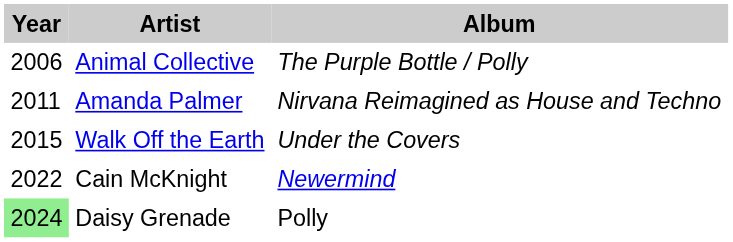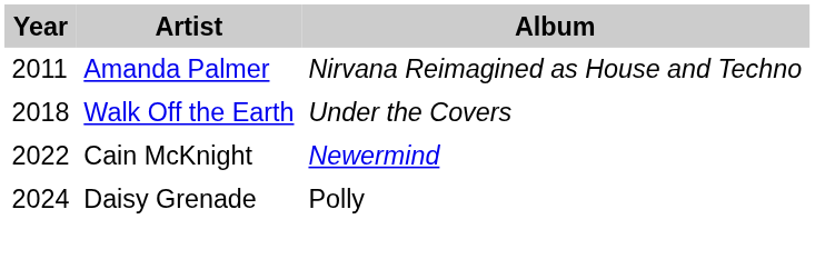- row: 2006 | Animal Collective | The Purple Bottle / Polly
Walk Off the Earth | Year: 2015 -> 2018
Daisy Grenade | Year: lightgreen background -> no background
